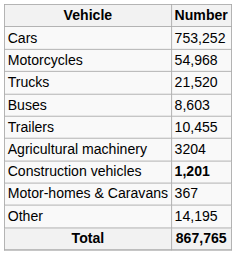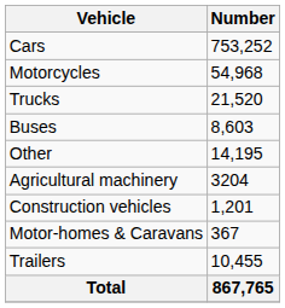rows swapped: Trailers <-> Other
Construction vehicles | Number: bold -> normal
